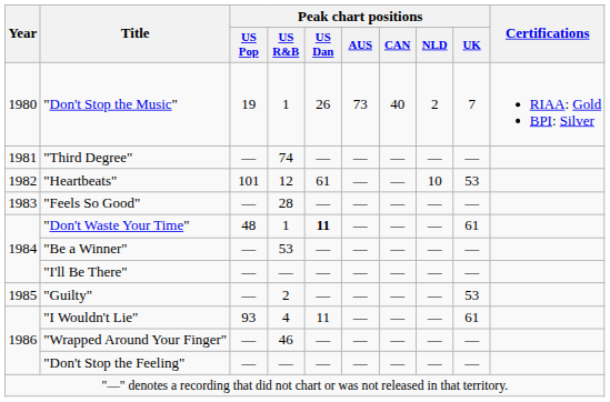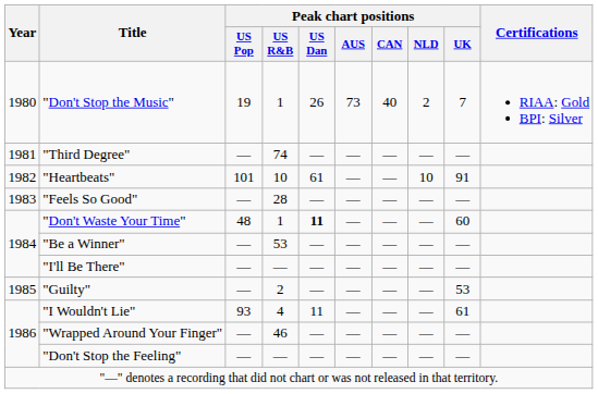"Heartbeats" | Peak chart positions / US R&B: 12 -> 10
"Heartbeats" | Peak chart positions / UK: 53 -> 91
"Don't Waste Your Time" | Peak chart positions / UK: 61 -> 60
